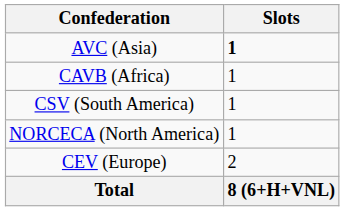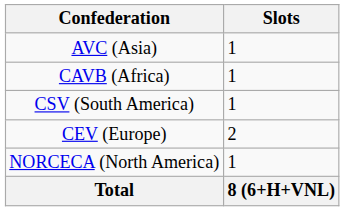AVC (Asia) | Slots: bold -> normal
rows swapped: CEV (Europe) <-> NORCECA (North America)
